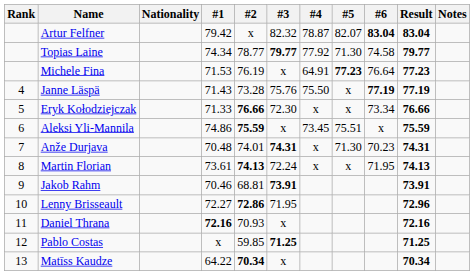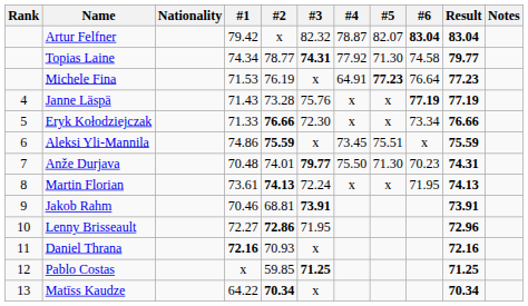Topias Laine | #3: 79.77 -> 74.31
Janne Läspä | #4: 75.50 -> x
Anže Durjava | #3: 74.31 -> 79.77
Anže Durjava | #4: x -> 75.50
